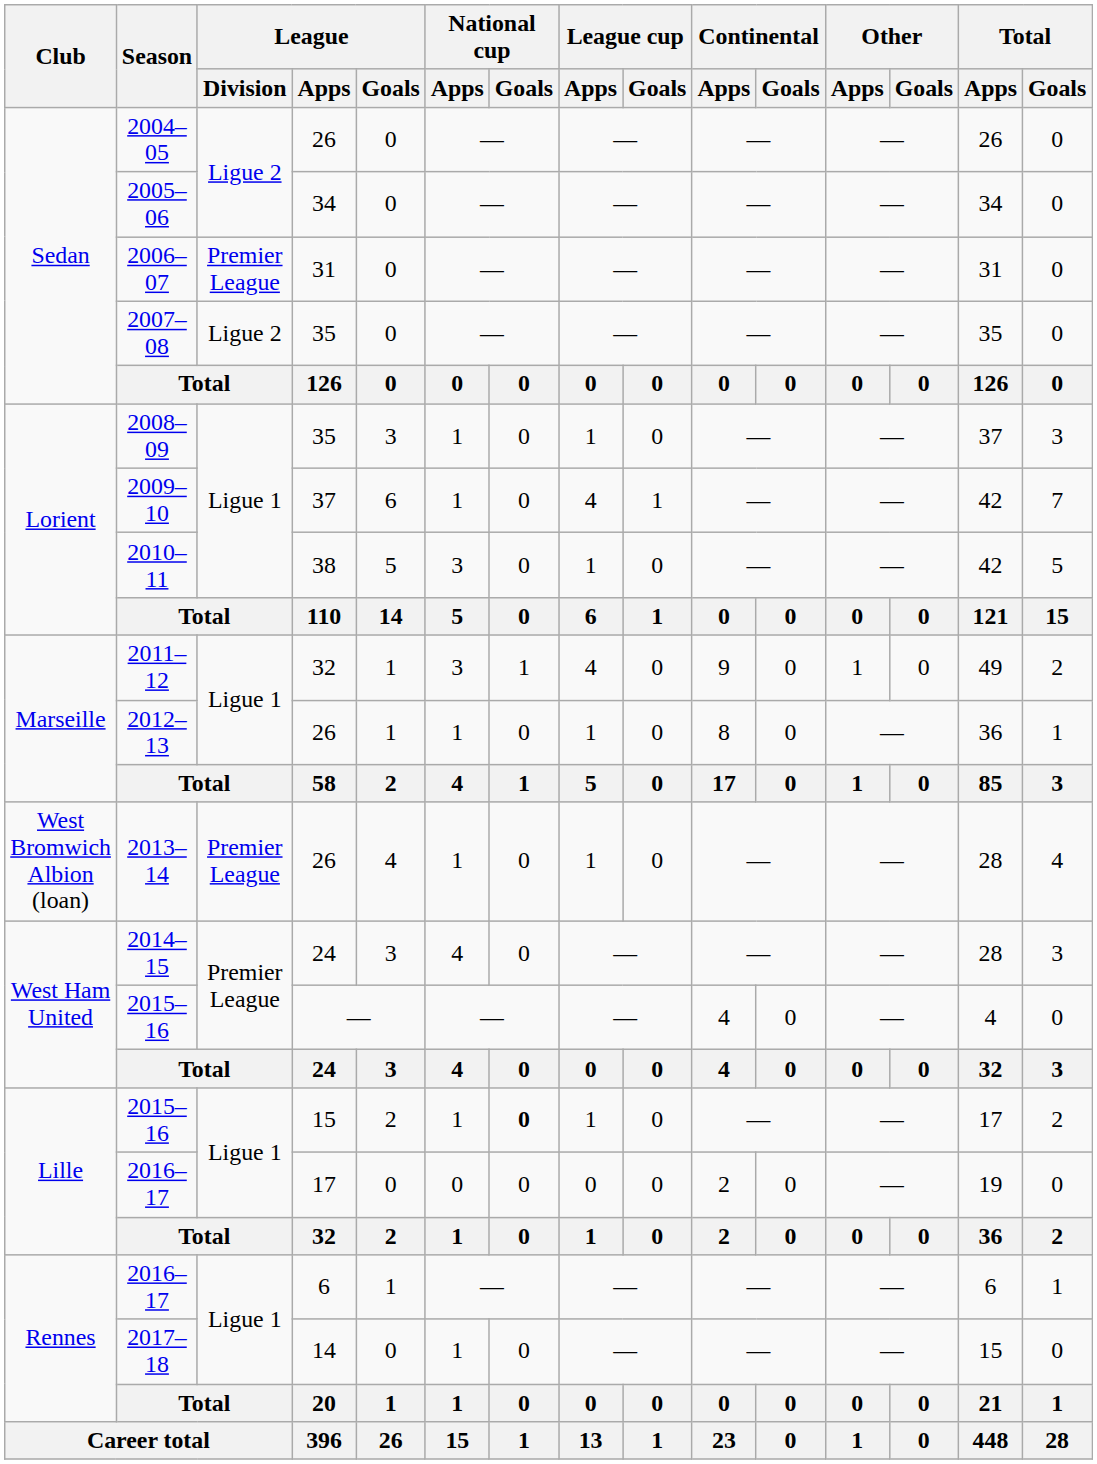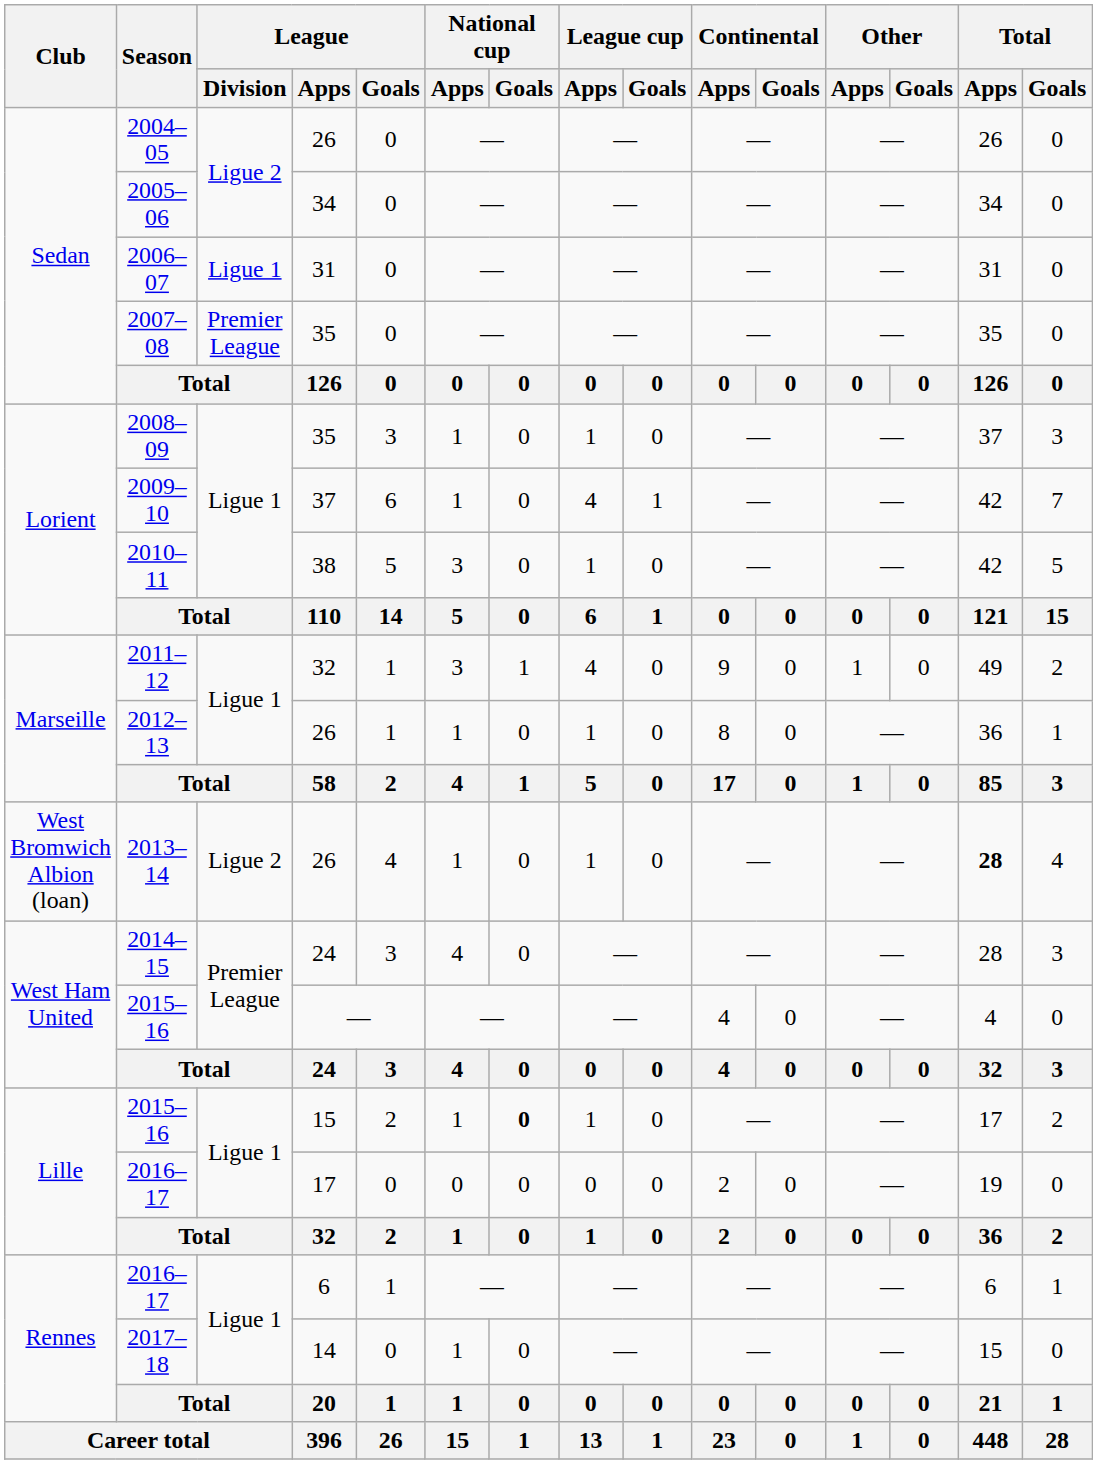2006–07 | League / Division: Premier League -> Ligue 1
2007–08 | League / Division: Ligue 2 -> Premier League
2013–14 | League / Division: Premier League -> Ligue 2
2013–14 | Total / Apps: normal -> bold
